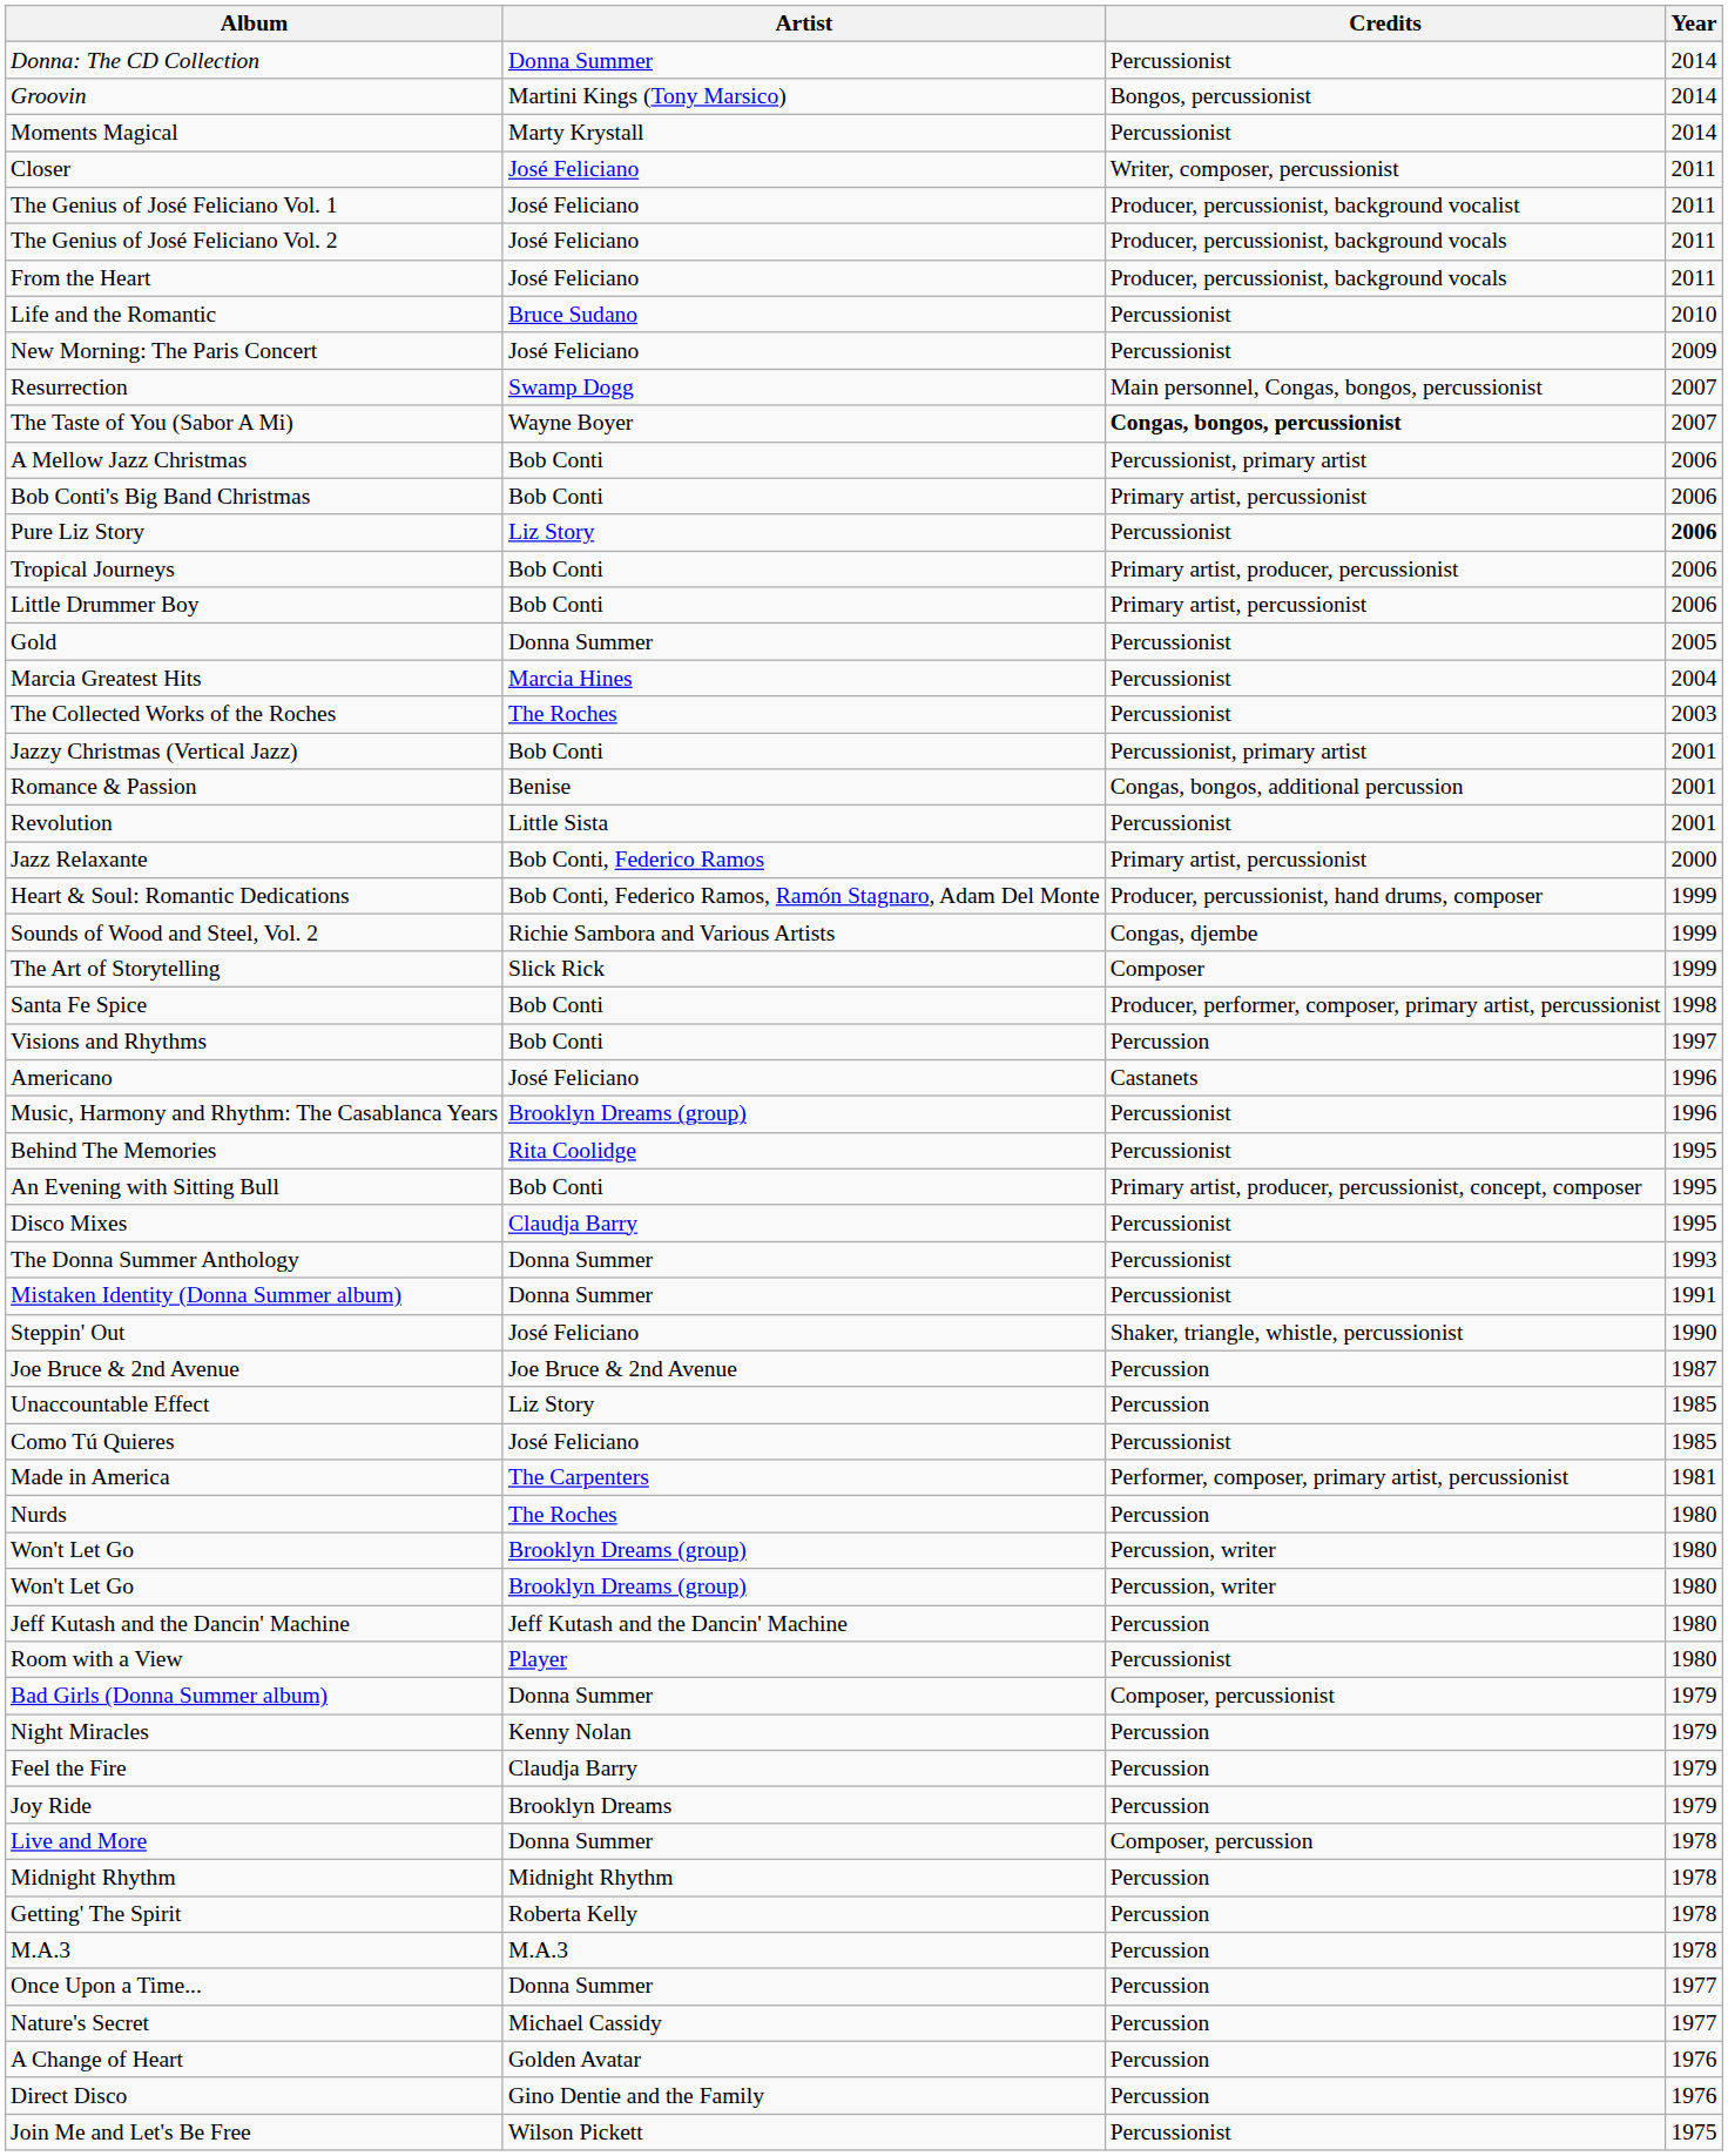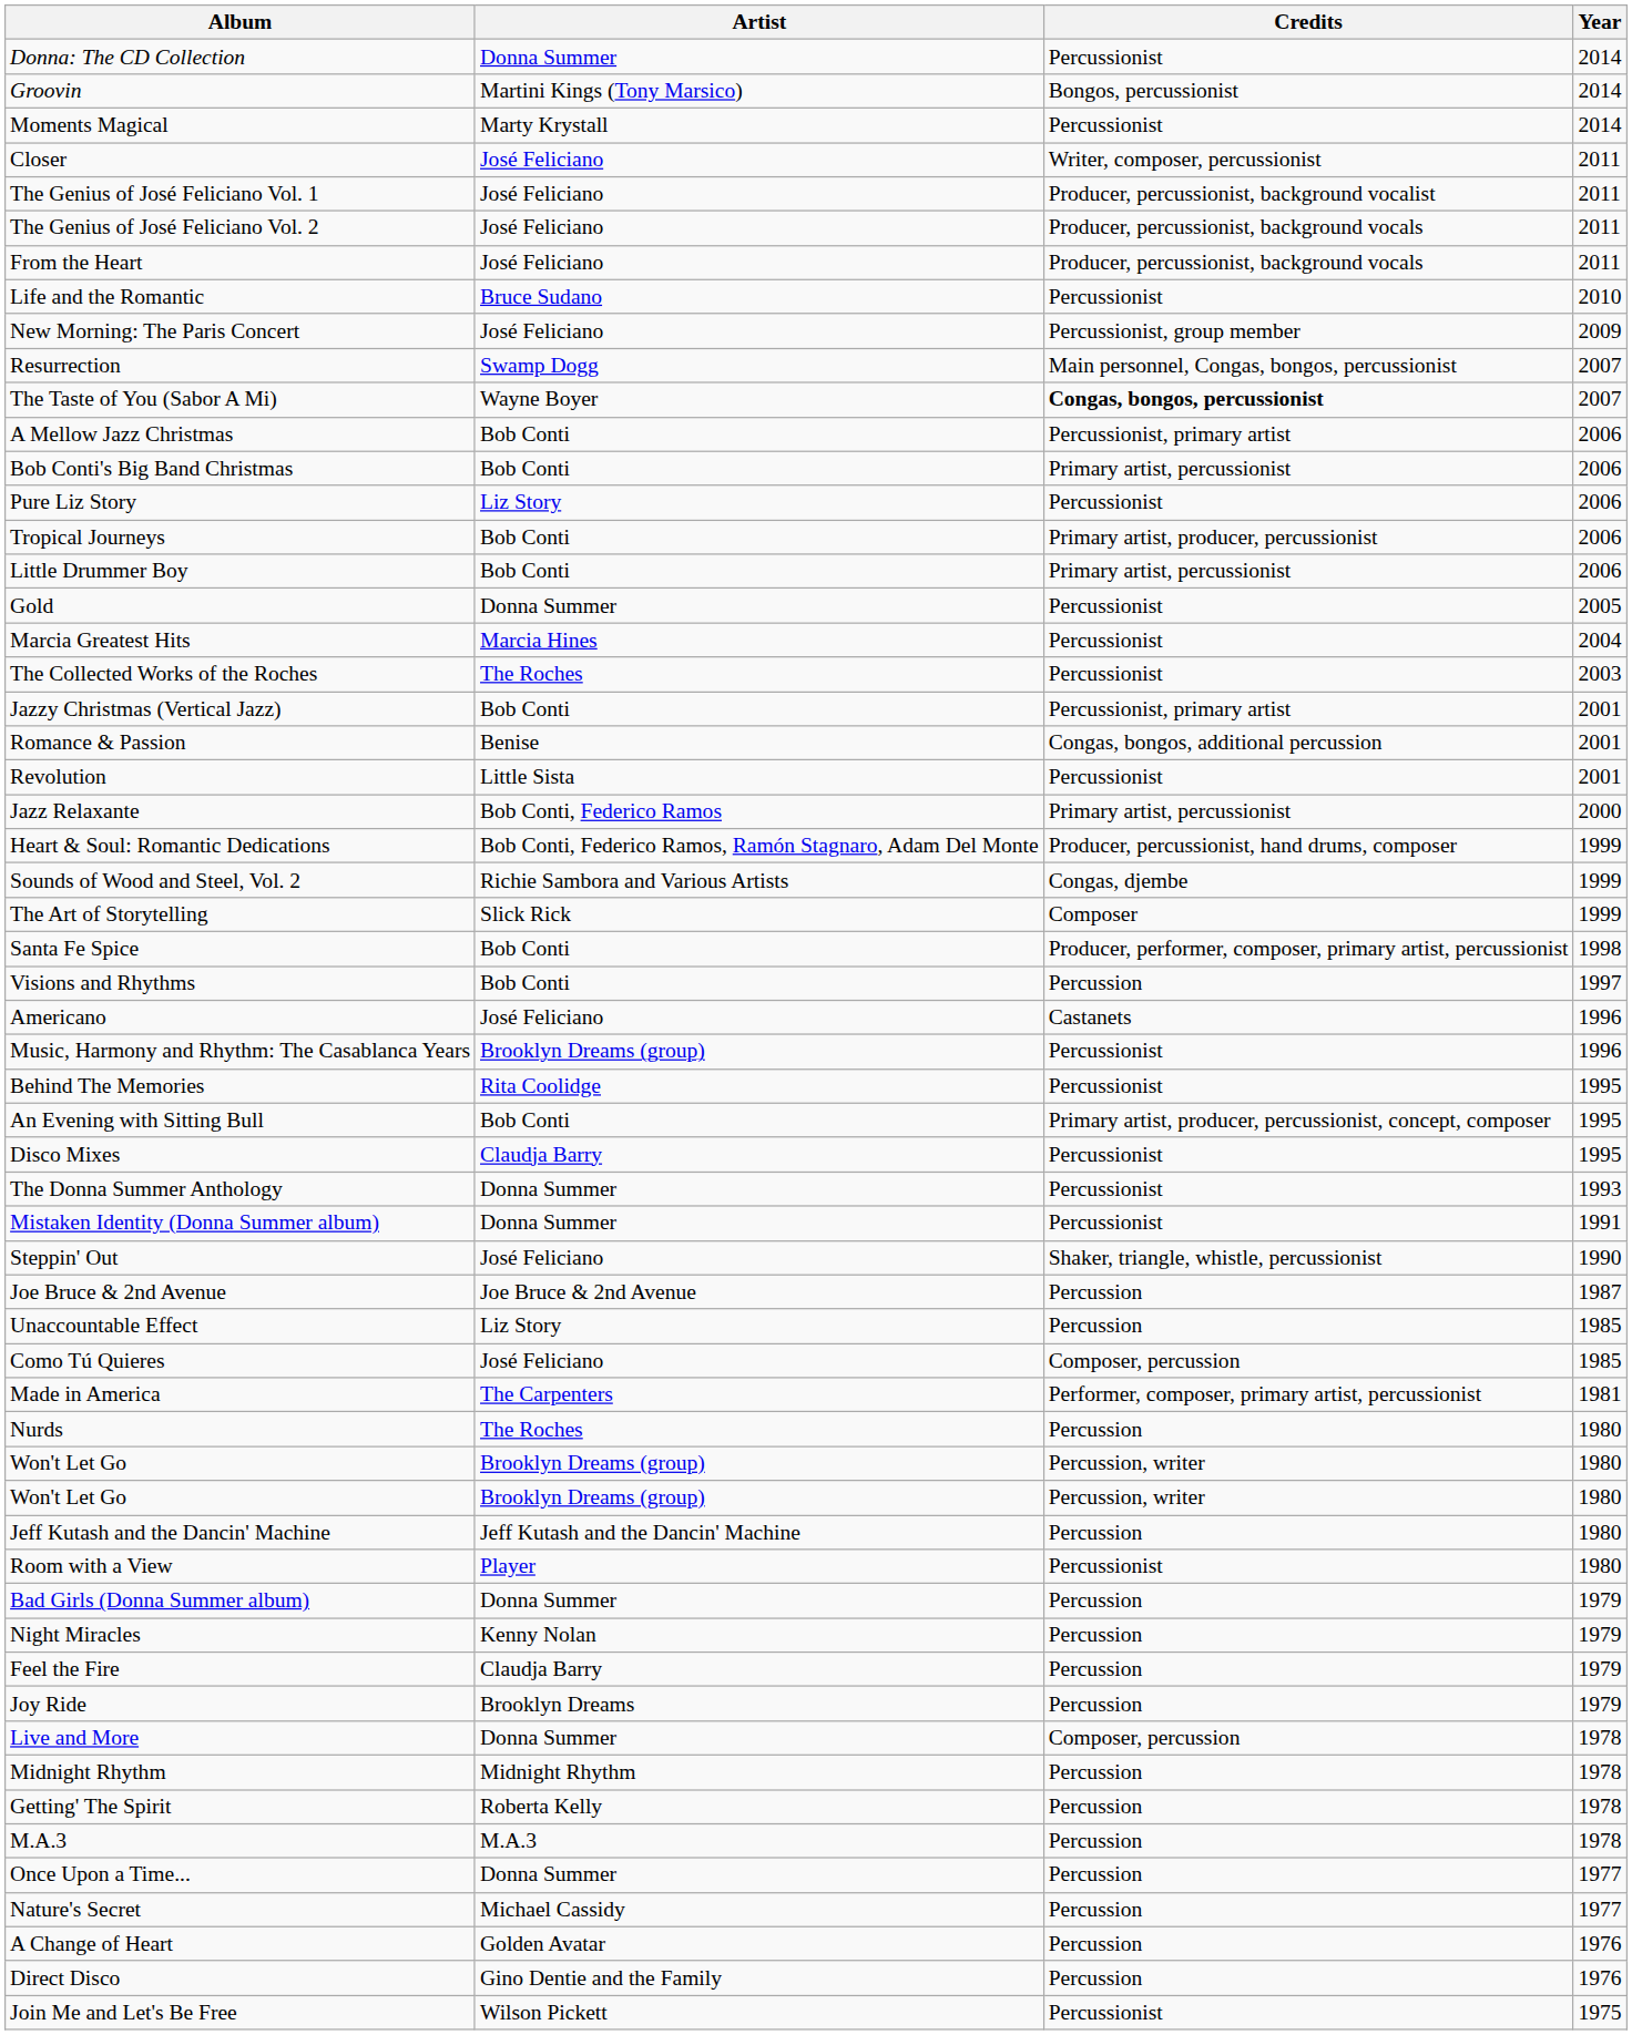New Morning: The Paris Concert | Credits: Percussionist -> Percussionist, group member
Pure Liz Story | Year: bold -> normal
Como Tú Quieres | Credits: Percussionist -> Composer, percussion
Bad Girls (Donna Summer album) | Credits: Composer, percussionist -> Percussion
